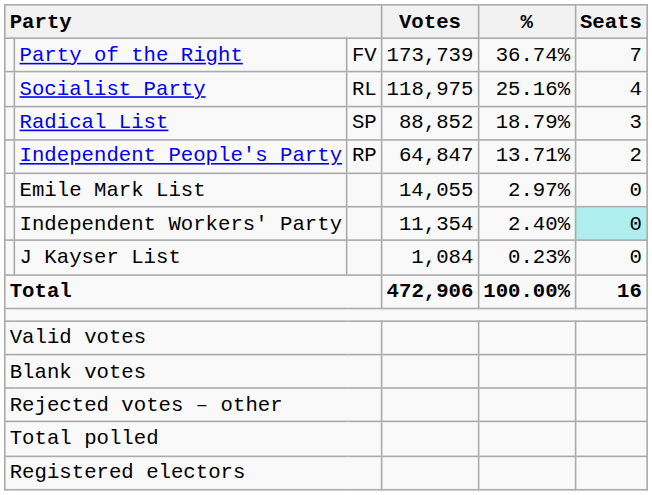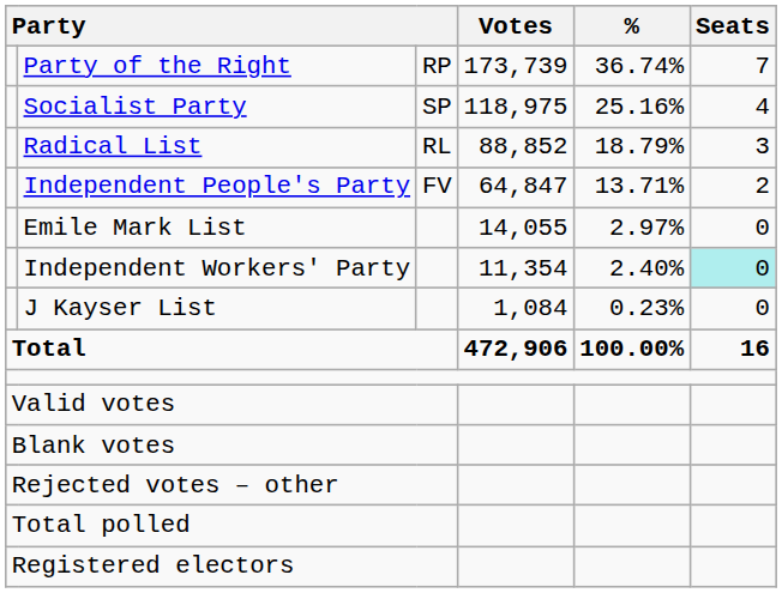Party of the Right | column 3: FV -> RP
Socialist Party | column 3: RL -> SP
Radical List | column 3: SP -> RL
Independent People's Party | column 3: RP -> FV
